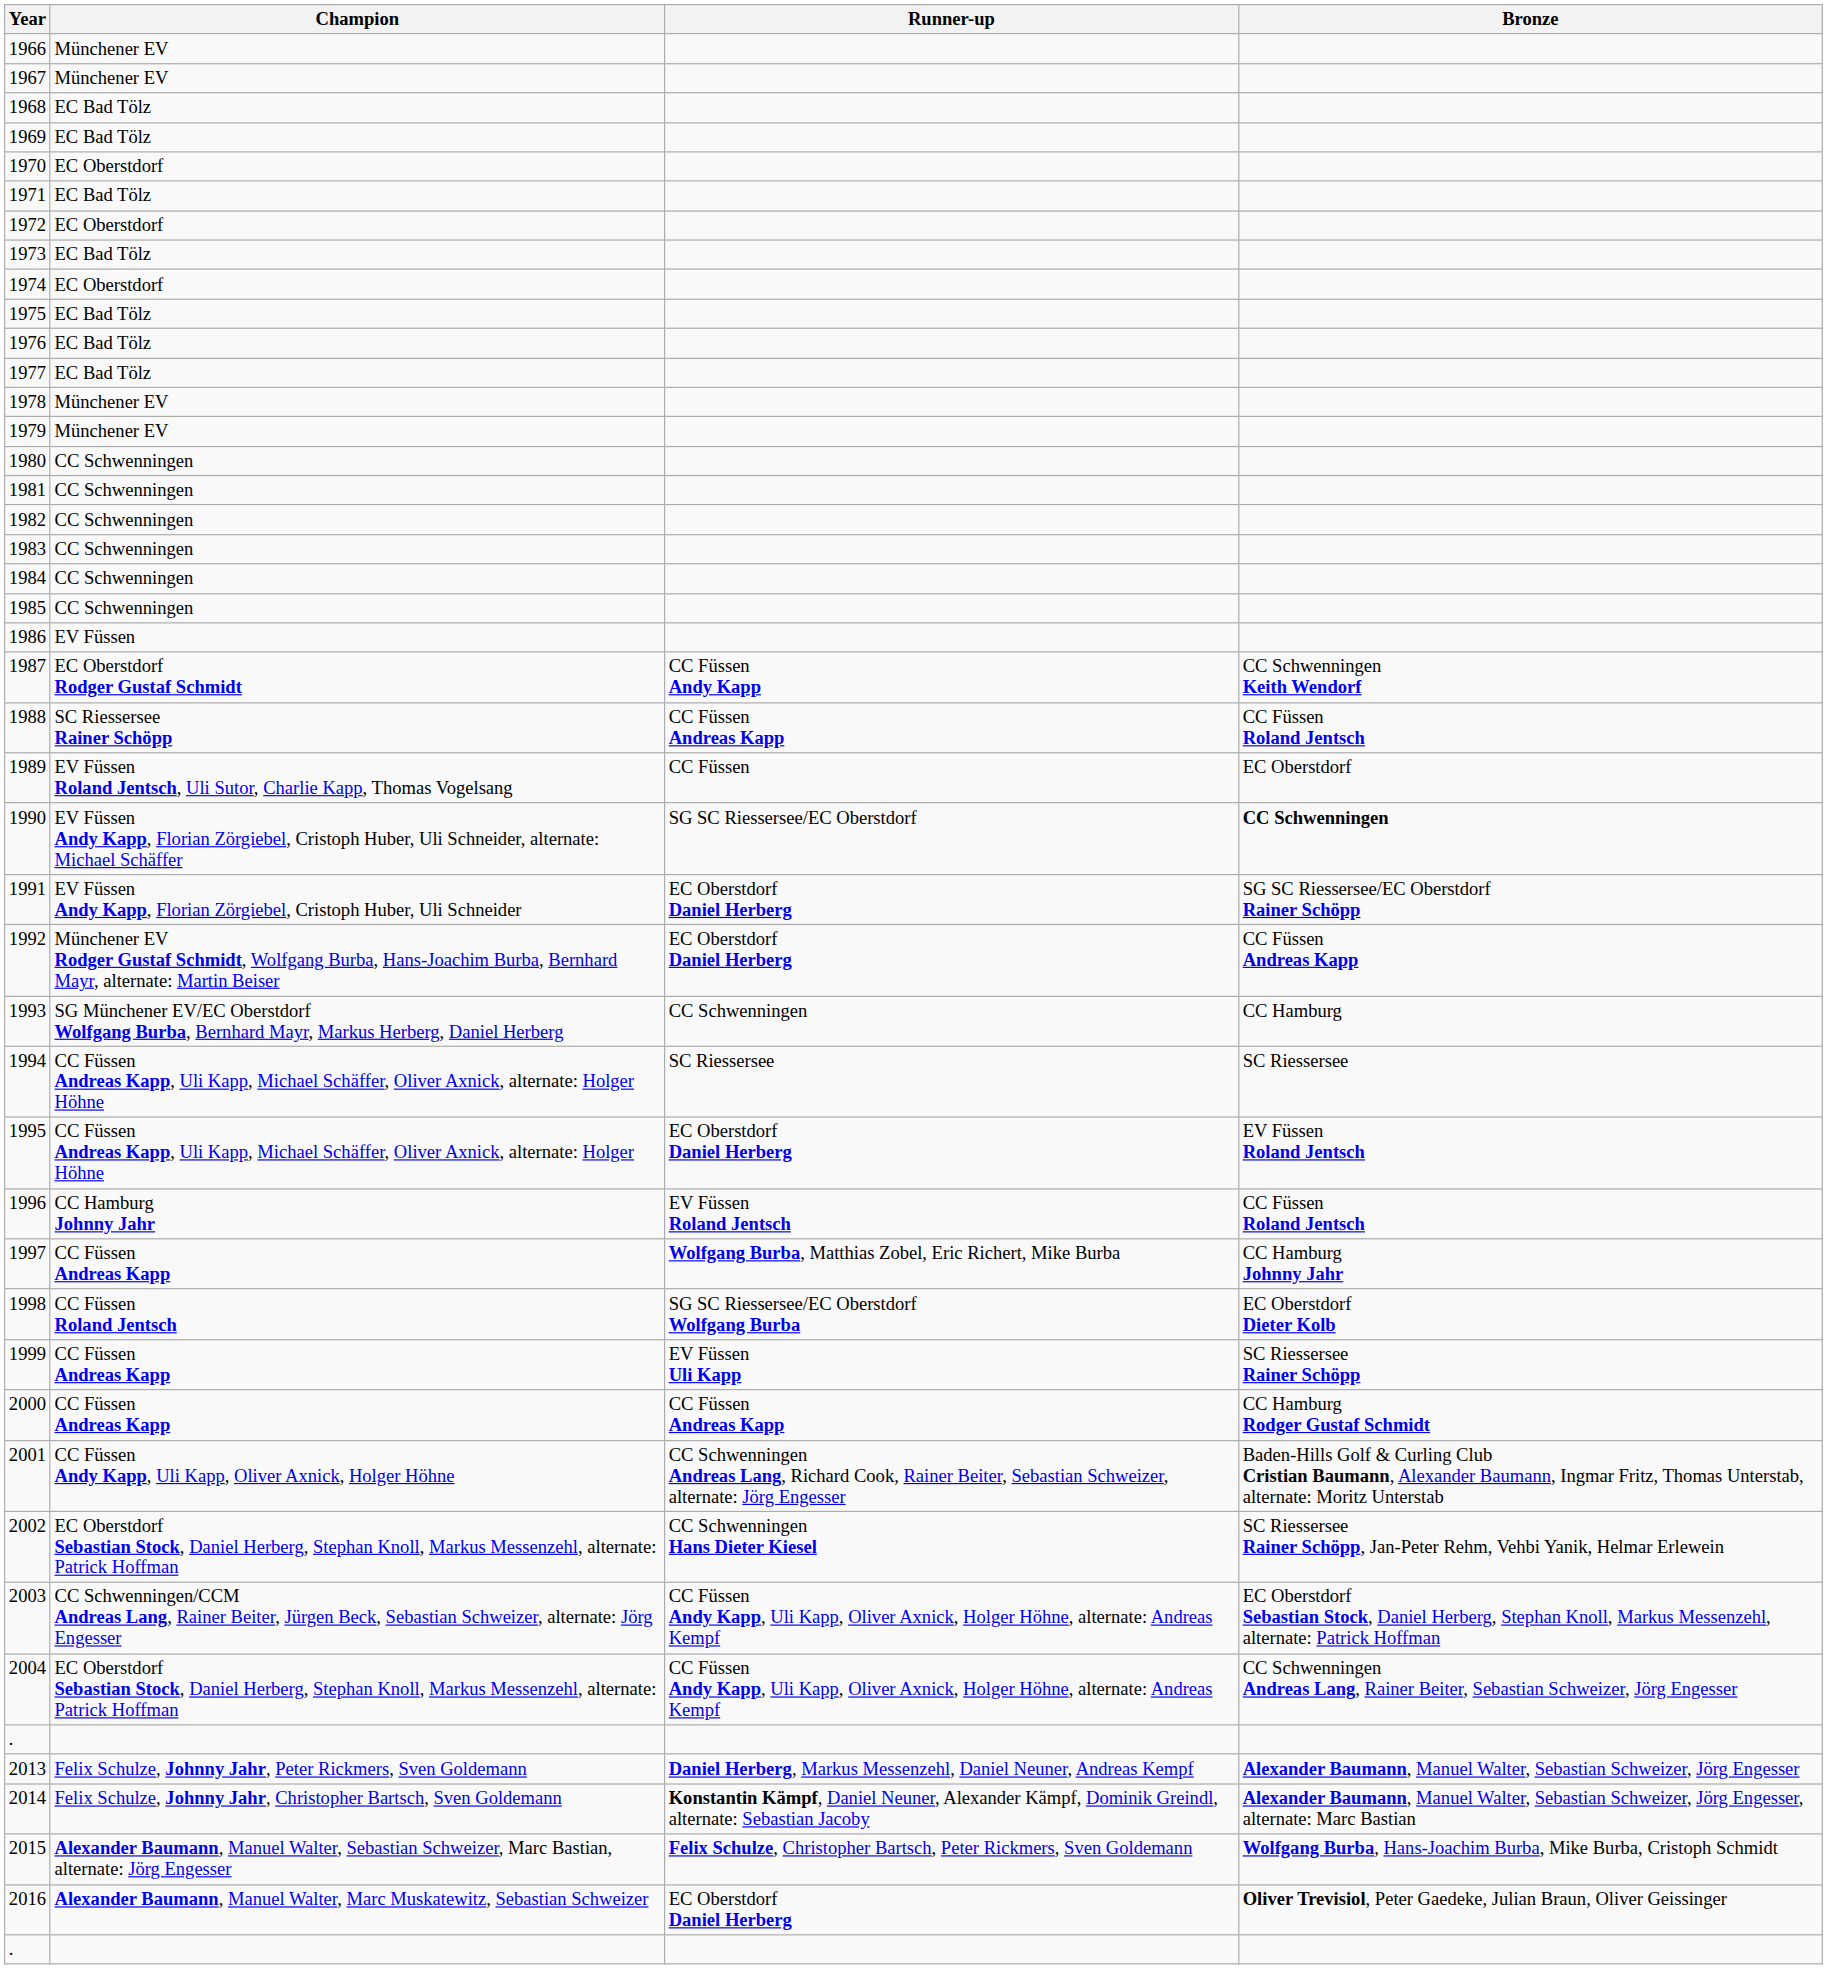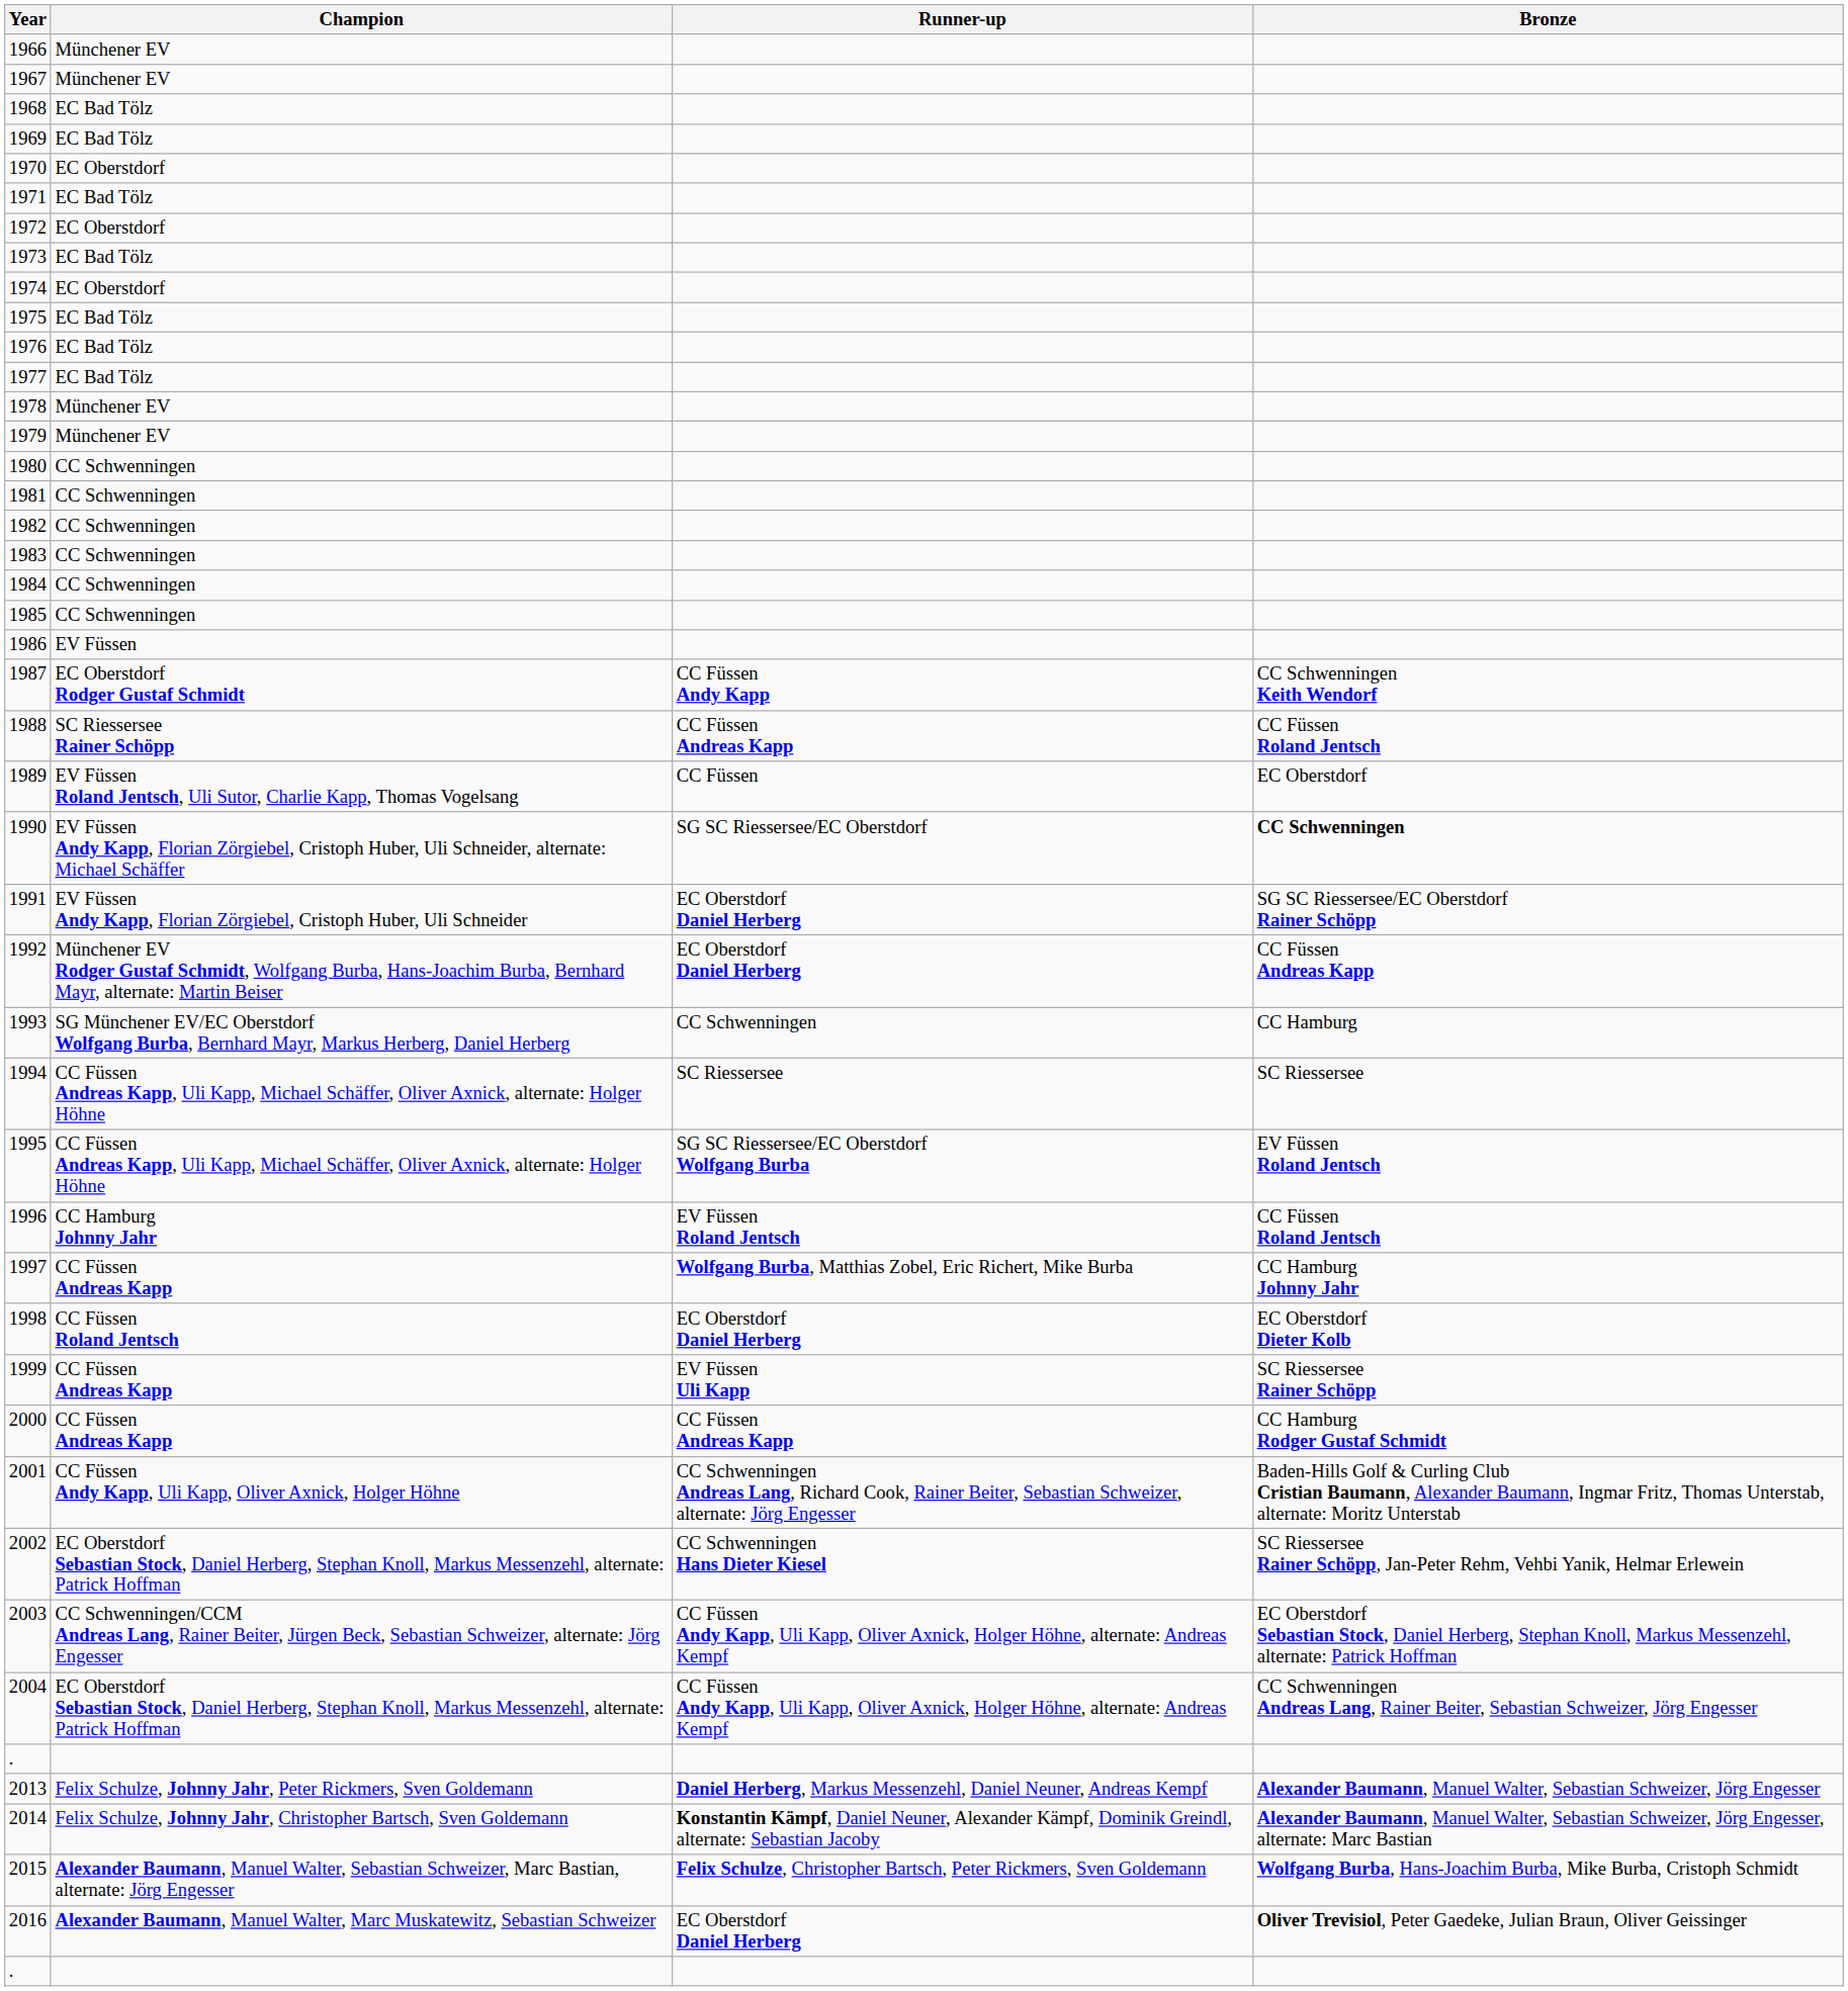1995 | Runner-up: EC Oberstdorf Daniel Herberg -> SG SC Riessersee/EC Oberstdorf Wolfgang Burba
1998 | Runner-up: SG SC Riessersee/EC Oberstdorf Wolfgang Burba -> EC Oberstdorf Daniel Herberg
